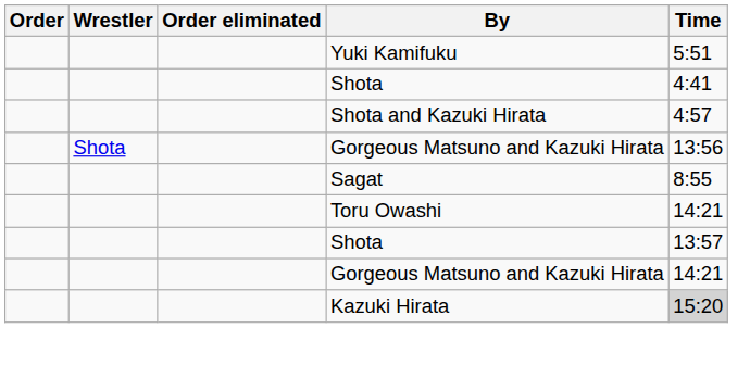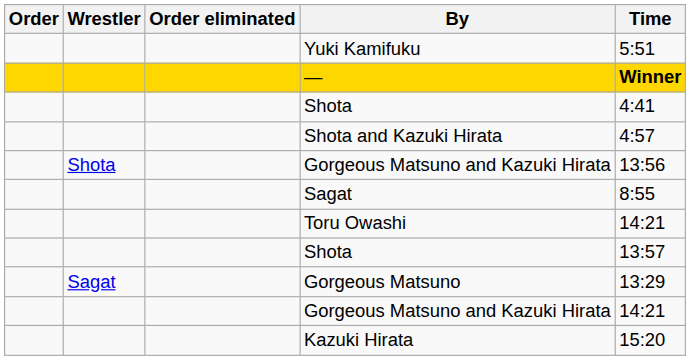+ row: — | Winner
+ row: Sagat | Gorgeous Matsuno | 13:29
Kazuki Hirata | Time: lightgrey background -> no background
